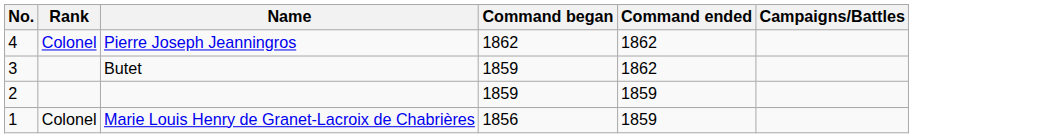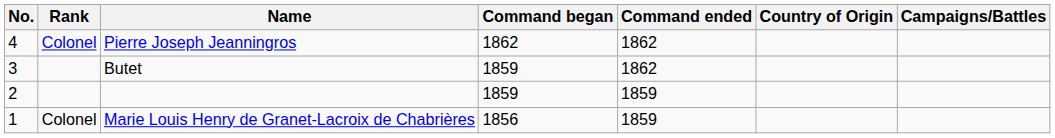+ column: Country of Origin
